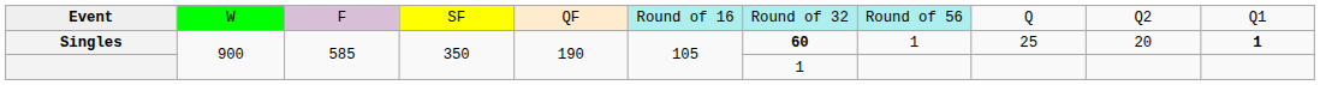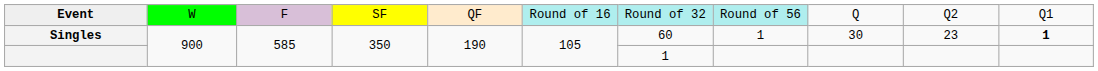Singles | column 7: bold -> normal
Singles | column 9: 25 -> 30
Singles | column 10: 20 -> 23
